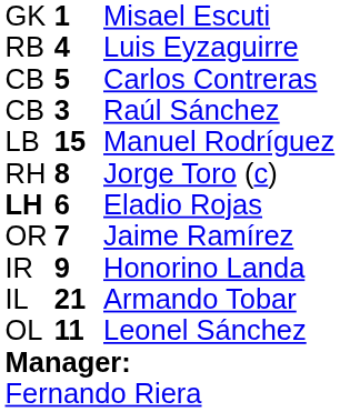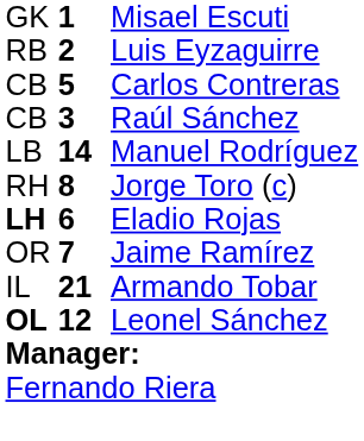Luis Eyzaguirre | column 2: 4 -> 2
Manuel Rodríguez | column 2: 15 -> 14
- row: IR | 9 | Honorino Landa
Leonel Sánchez | column 1: normal -> bold
Leonel Sánchez | column 2: 11 -> 12
